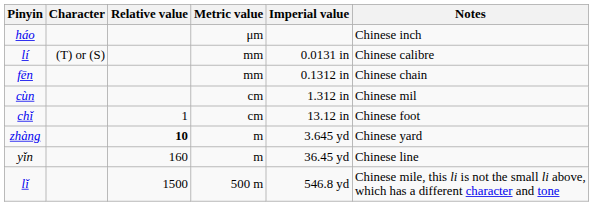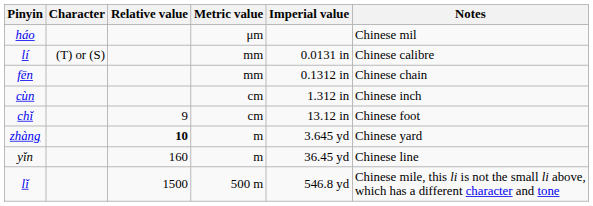háo | Notes: Chinese inch -> Chinese mil
cùn | Notes: Chinese mil -> Chinese inch
chǐ | Relative value: 1 -> 9
